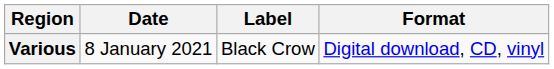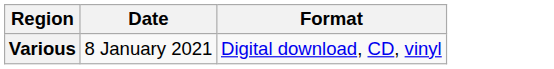- column: Label | Black Crow
